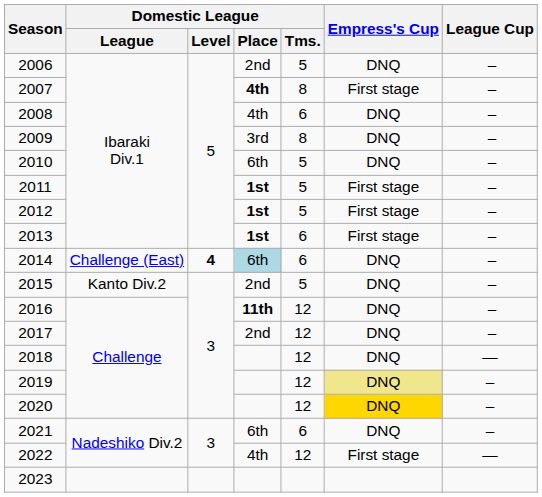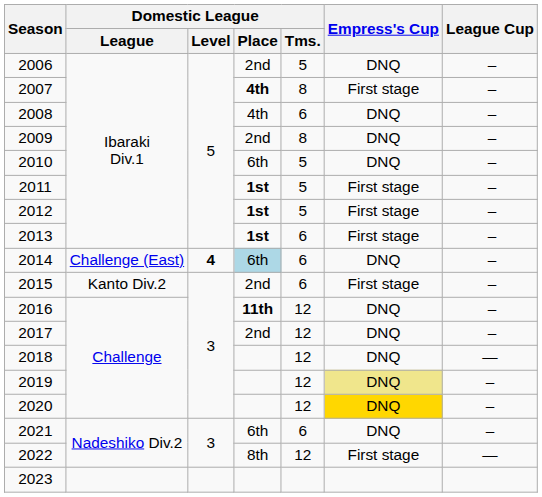2009 | Domestic League / Place: 3rd -> 2nd
2015 | Domestic League / Tms.: 5 -> 6
2015 | Empress's Cup: DNQ -> First stage
2022 | Domestic League / Place: 4th -> 8th
